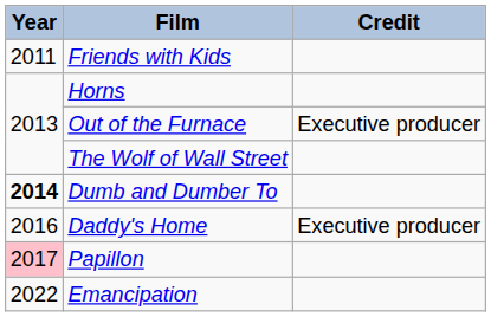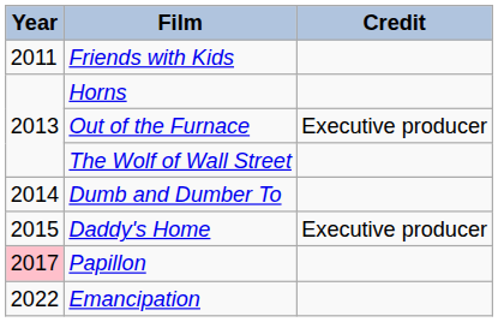Dumb and Dumber To | Year: bold -> normal
Daddy's Home | Year: 2016 -> 2015
